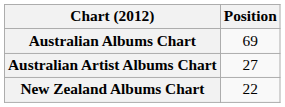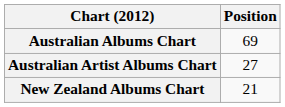New Zealand Albums Chart | Position: 22 -> 21
